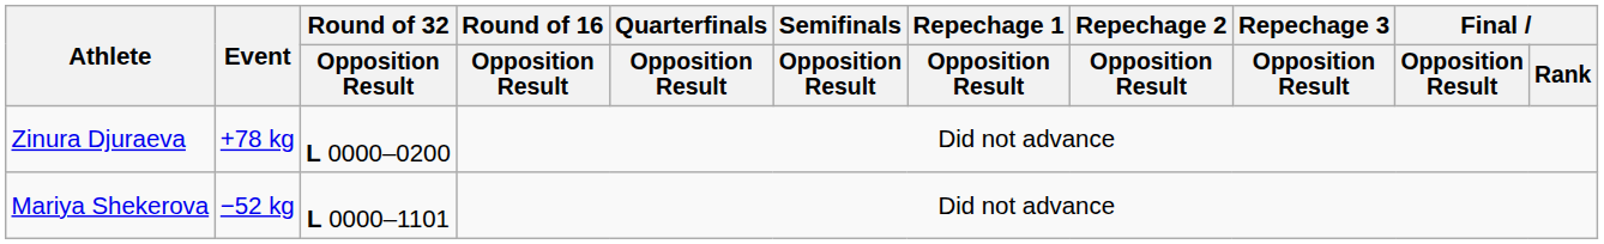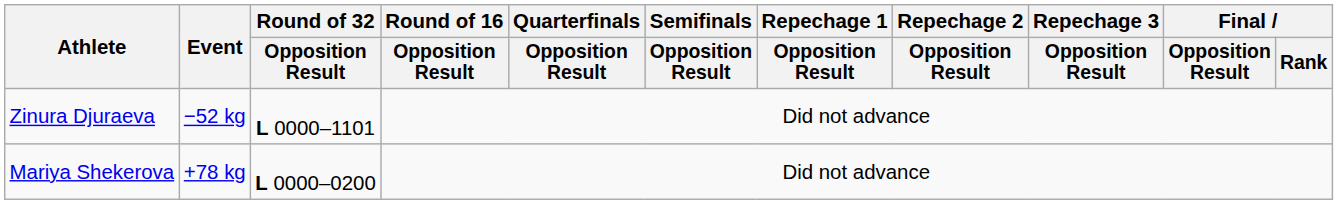Zinura Djuraeva | Event: +78 kg -> −52 kg
Zinura Djuraeva | Round of 32 / Opposition Result: L 0000–0200 -> L 0000–1101
Mariya Shekerova | Event: −52 kg -> +78 kg
Mariya Shekerova | Round of 32 / Opposition Result: L 0000–1101 -> L 0000–0200
